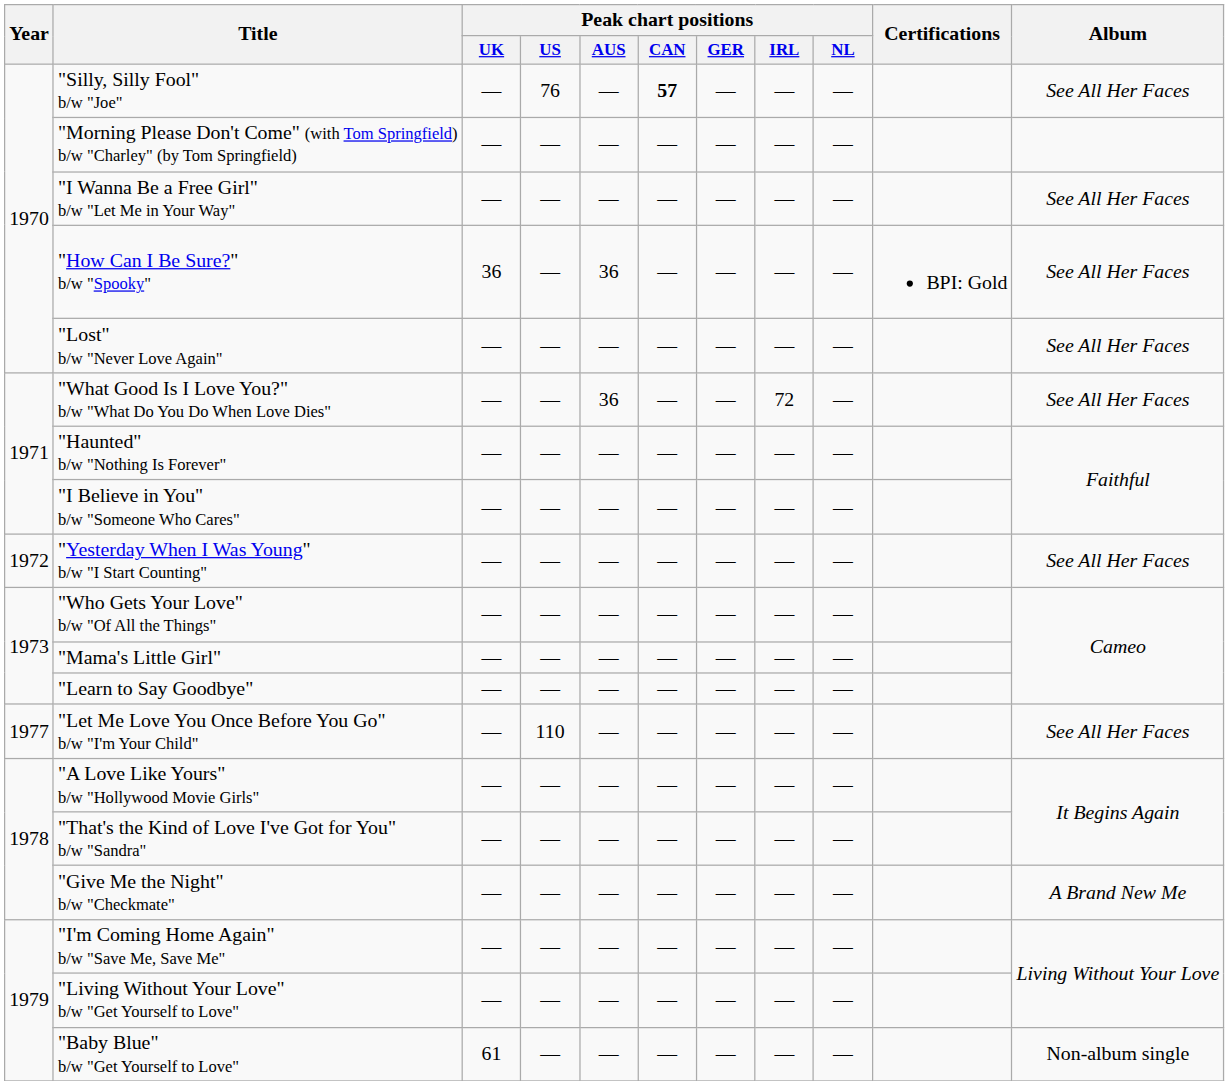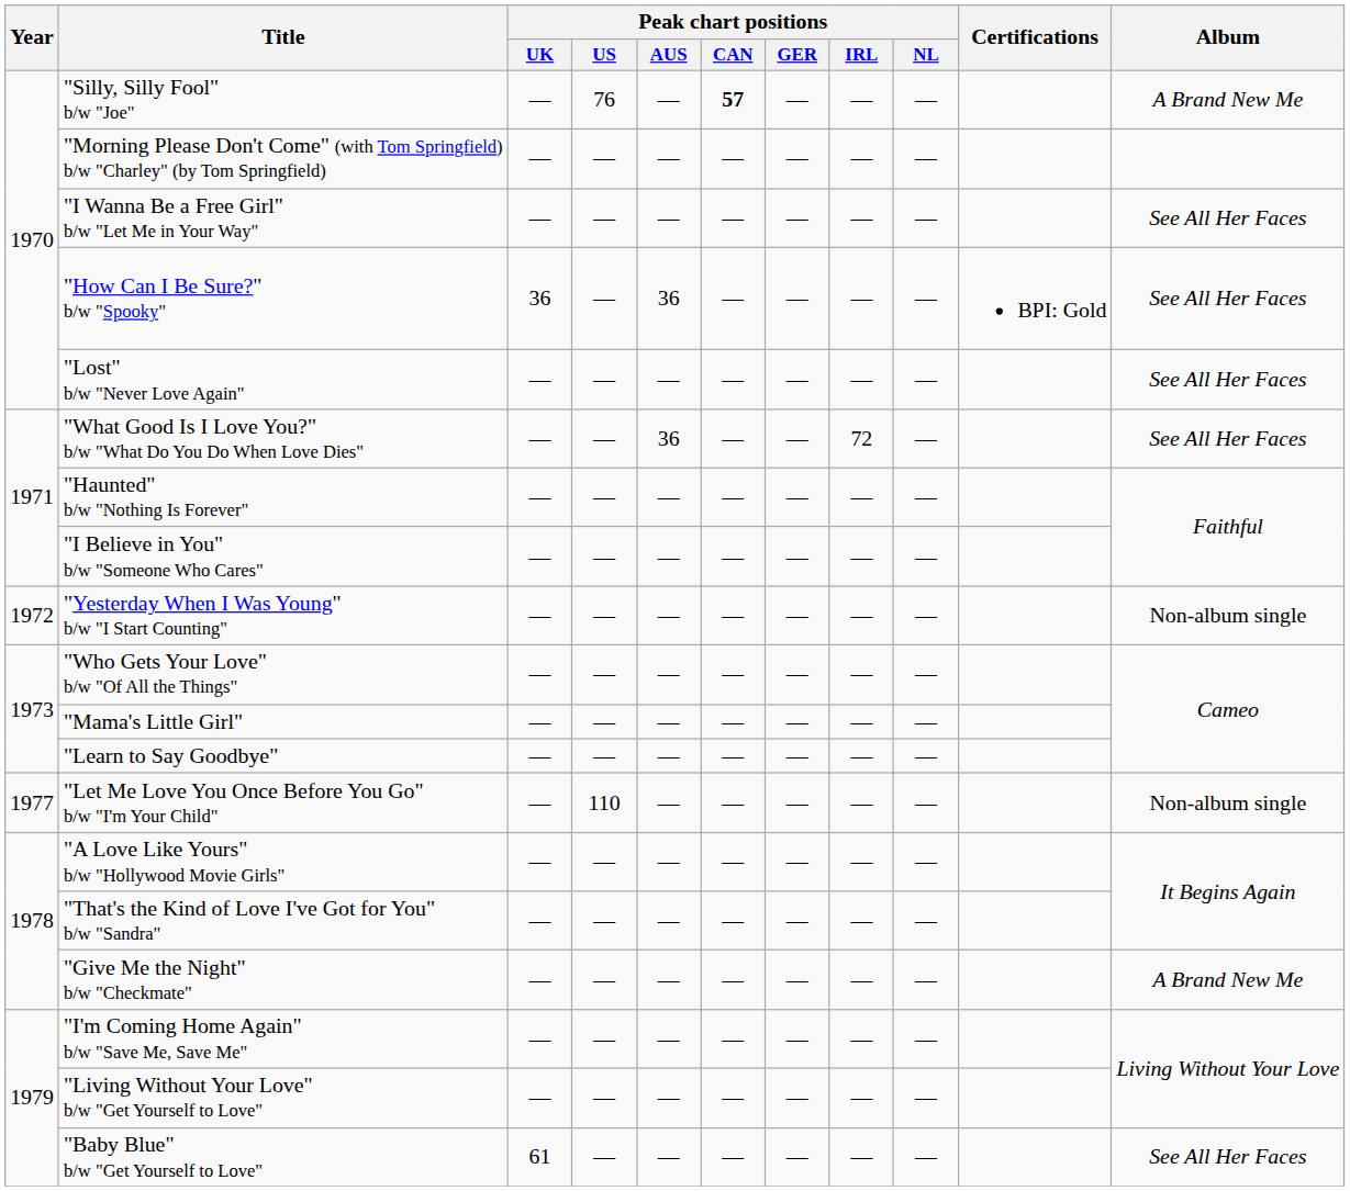"Silly, Silly Fool" b/w "Joe" | Album: See All Her Faces -> A Brand New Me
"Yesterday When I Was Young" b/w "I Start Counting" | Album: See All Her Faces -> Non-album single
"Let Me Love You Once Before You Go" b/w "I'm Your Child" | Album: See All Her Faces -> Non-album single
"Baby Blue" b/w "Get Yourself to Love" | Album: Non-album single -> See All Her Faces
